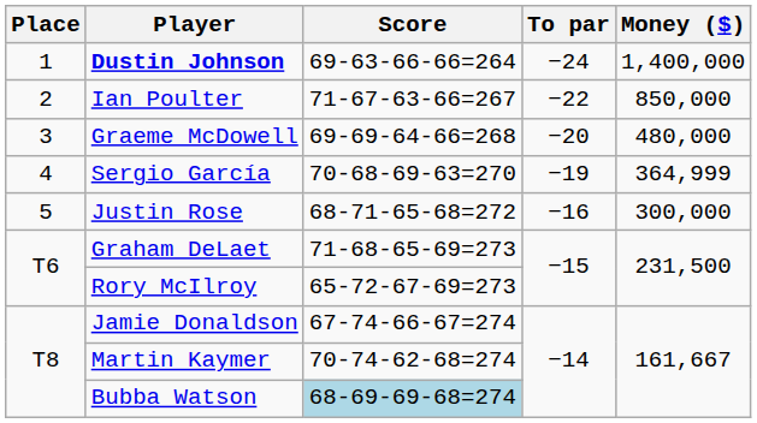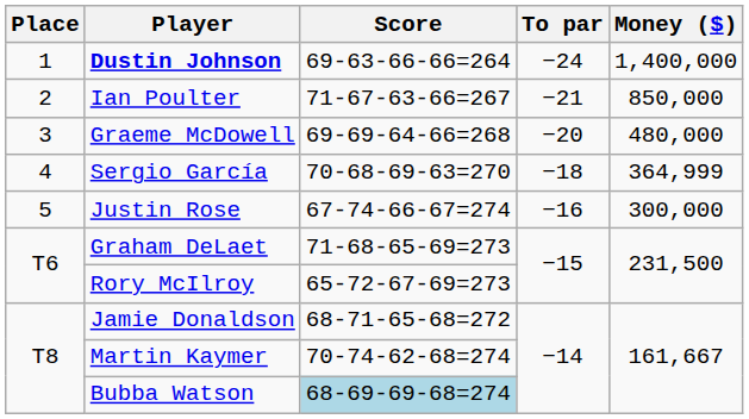Ian Poulter | To par: −22 -> −21
Sergio García | To par: −19 -> −18
Justin Rose | Score: 68-71-65-68=272 -> 67-74-66-67=274
Jamie Donaldson | Score: 67-74-66-67=274 -> 68-71-65-68=272
